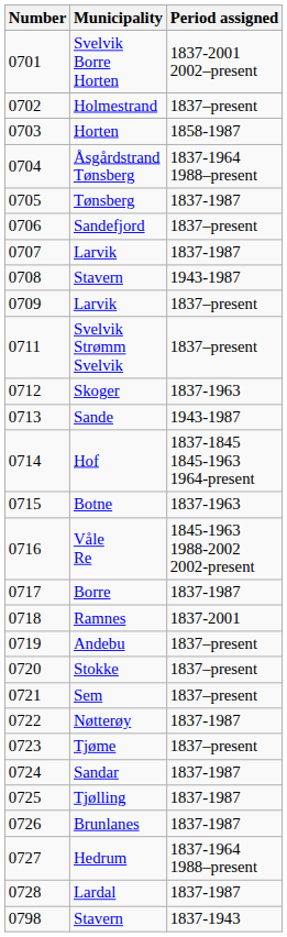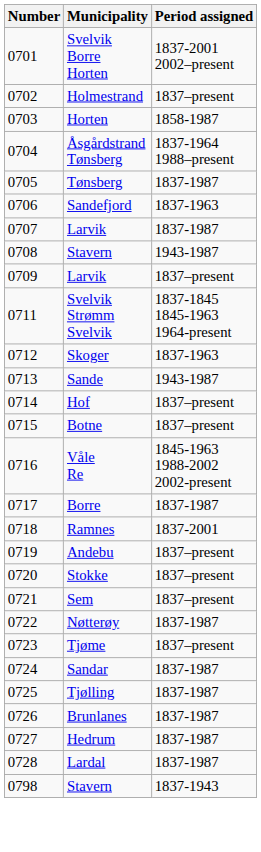Sandefjord | Period assigned: 1837–present -> 1837-1963
Svelvik Strømm Svelvik | Period assigned: 1837–present -> 1837-1845 1845-1963 1964-present
Hof | Period assigned: 1837-1845 1845-1963 1964-present -> 1837–present
Botne | Period assigned: 1837-1963 -> 1837–present
Hedrum | Period assigned: 1837-1964 1988–present -> 1837-1987
